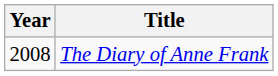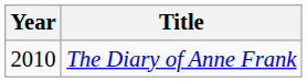The Diary of Anne Frank | Year: 2008 -> 2010
